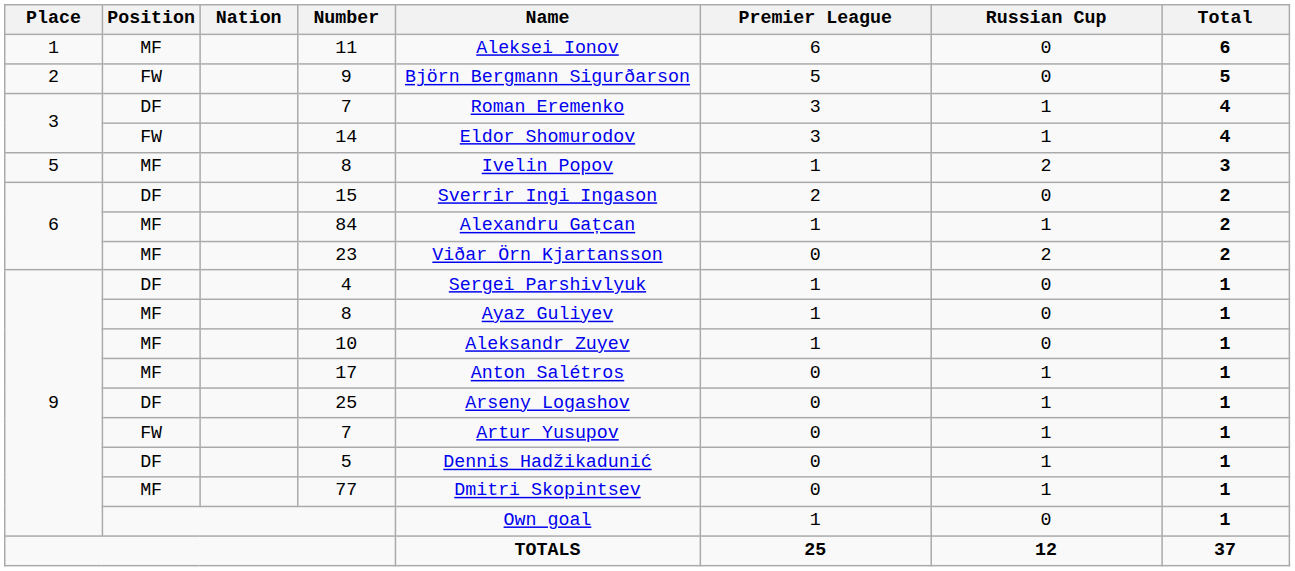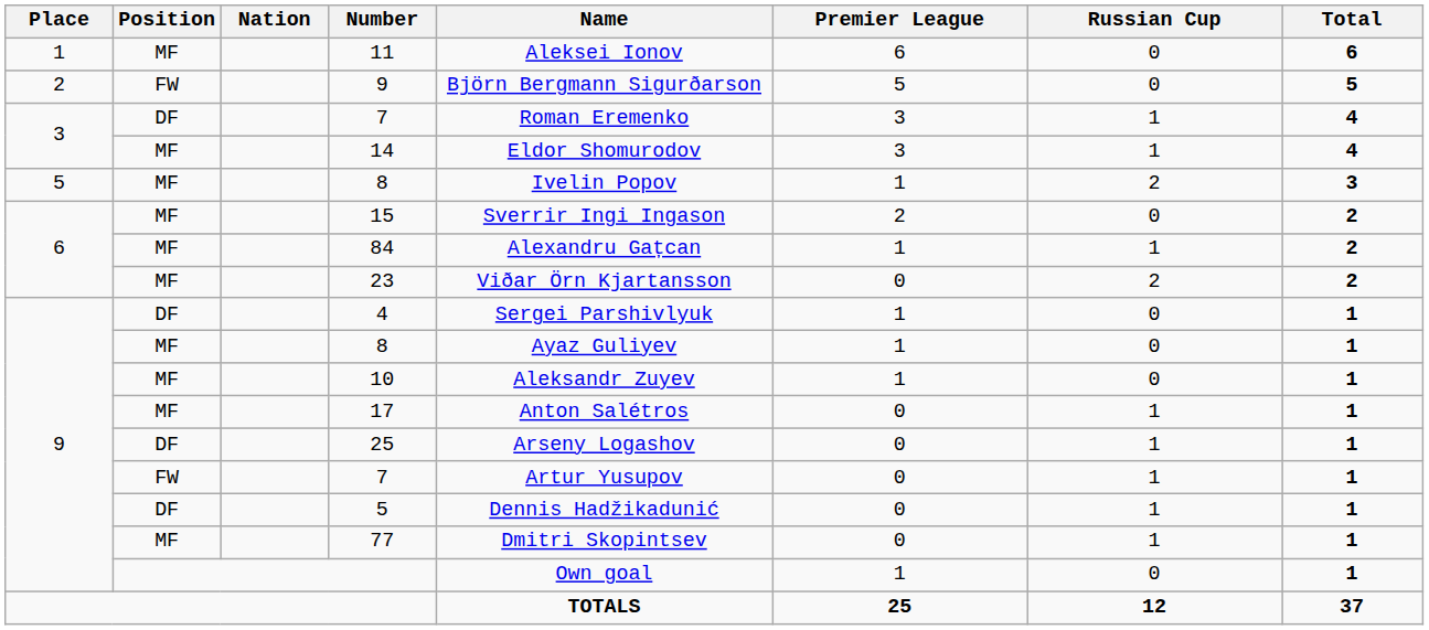14 | Position: FW -> MF
15 | Position: DF -> MF
